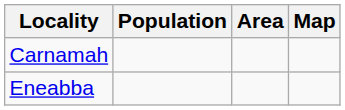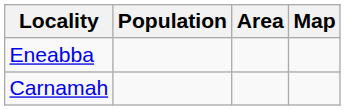rows swapped: Carnamah <-> Eneabba
